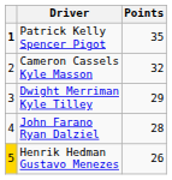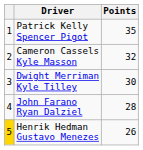Patrick Kelly Spencer Pigot | column 1: bold -> normal
Dwight Merriman Kyle Tilley | Points: 29 -> 30
